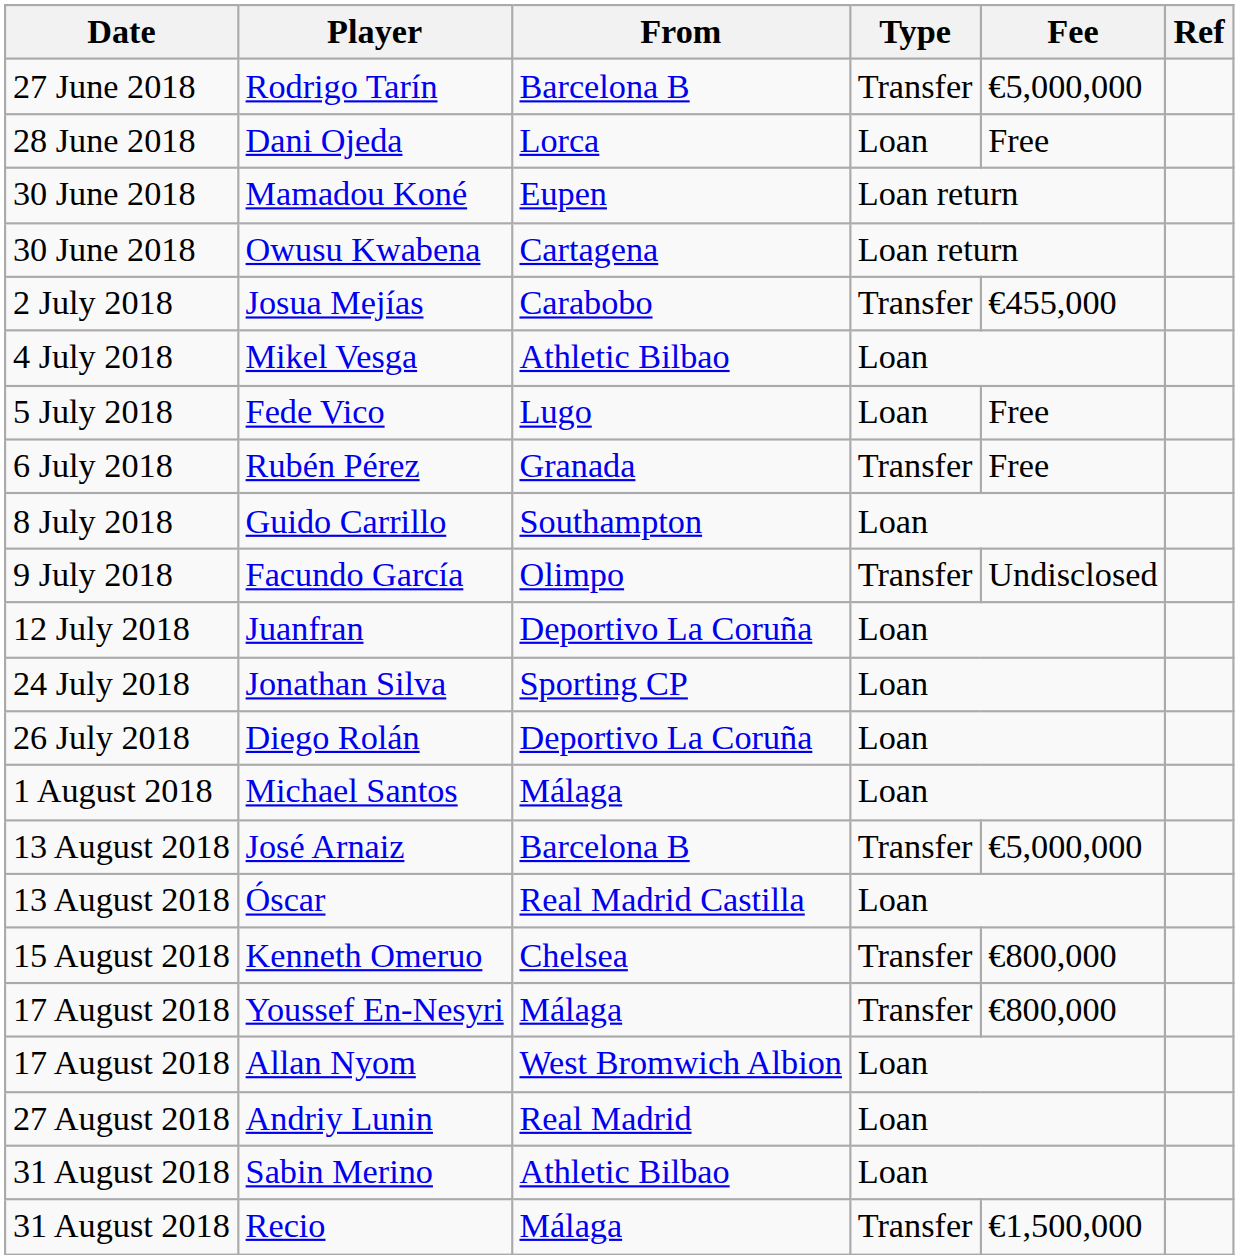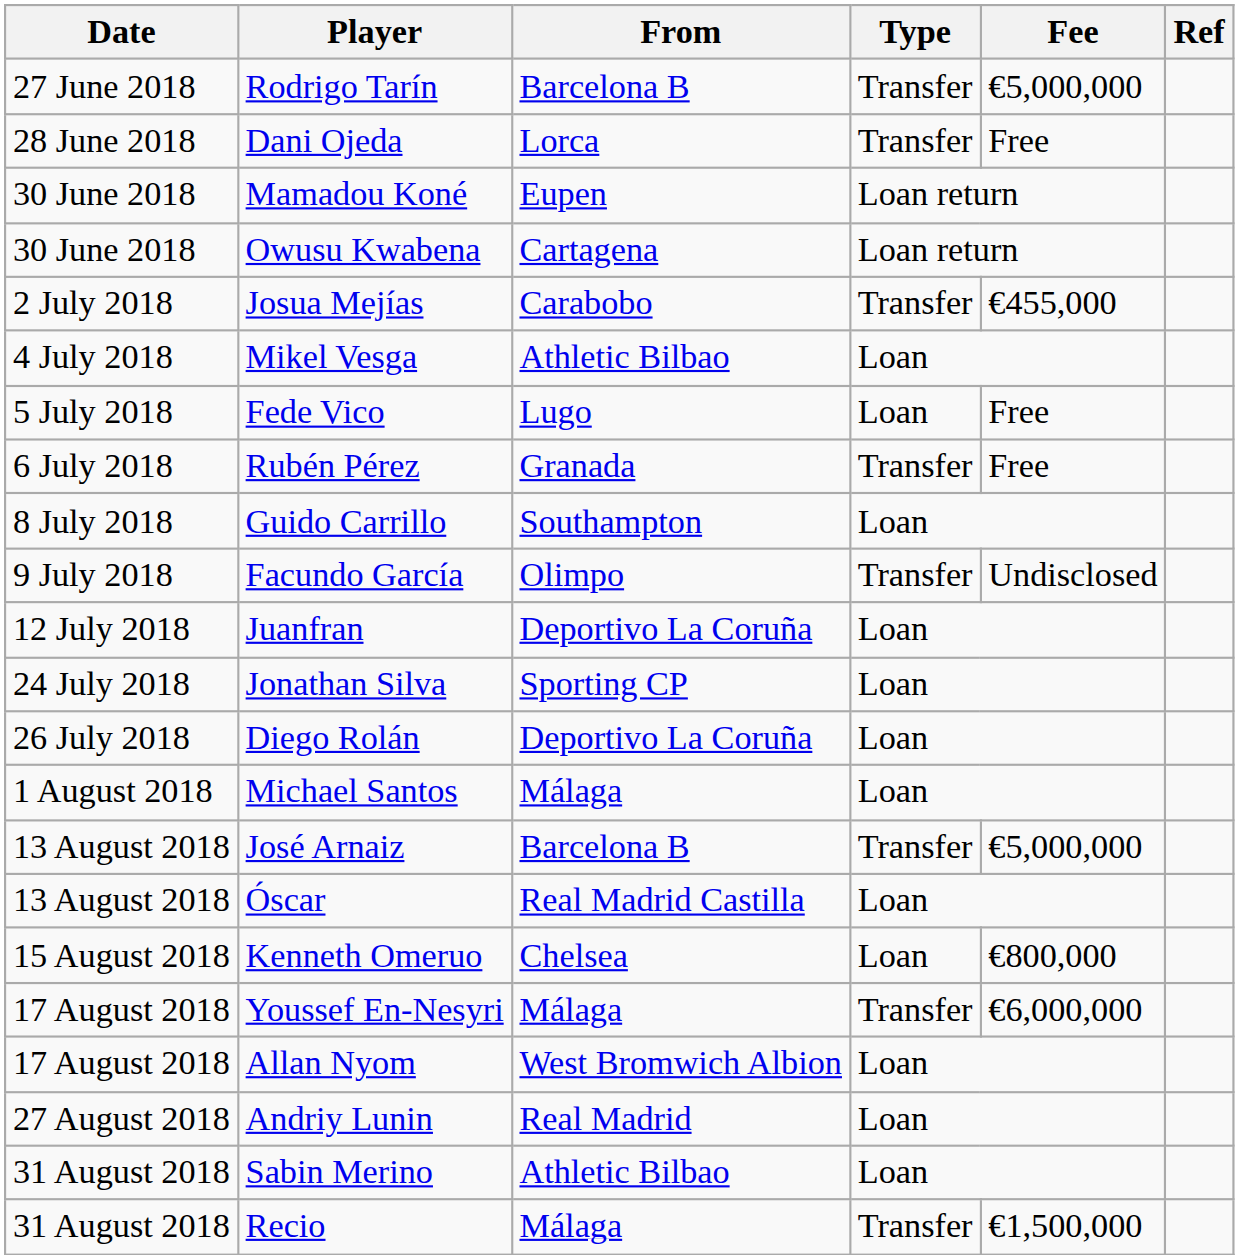Dani Ojeda | Type: Loan -> Transfer
Kenneth Omeruo | Type: Transfer -> Loan
Youssef En-Nesyri | Fee: €800,000 -> €6,000,000
